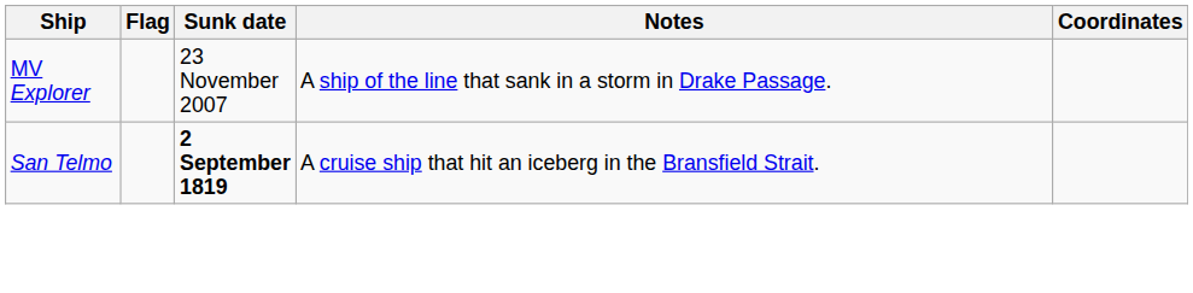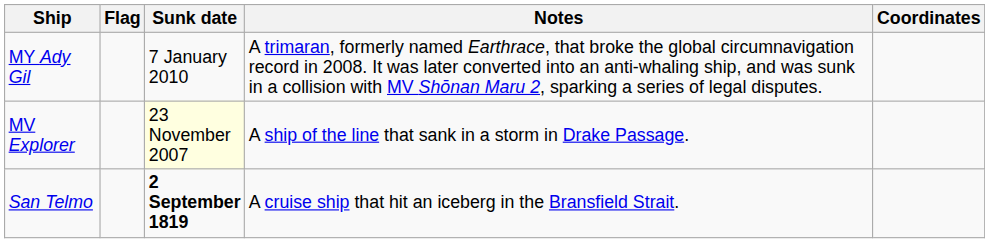+ row: MY Ady Gil | 7 January 2010 | A trimaran, formerly named Earthrace, that broke the global circumnavigation record in 2008. It was later converted into an anti-whaling ship, and was sunk in a collision with MV Shōnan Maru 2, sparking a series of legal disputes.
MV Explorer | Sunk date: no background -> lightyellow background
